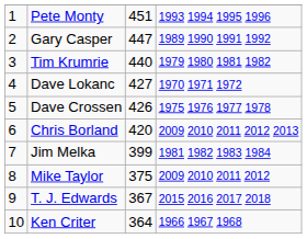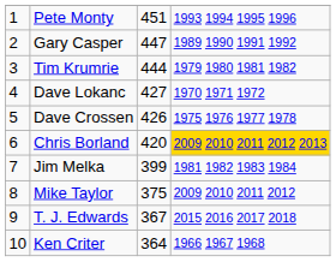Tim Krumrie | column 3: 440 -> 444
Chris Borland | column 4: no background -> gold background
